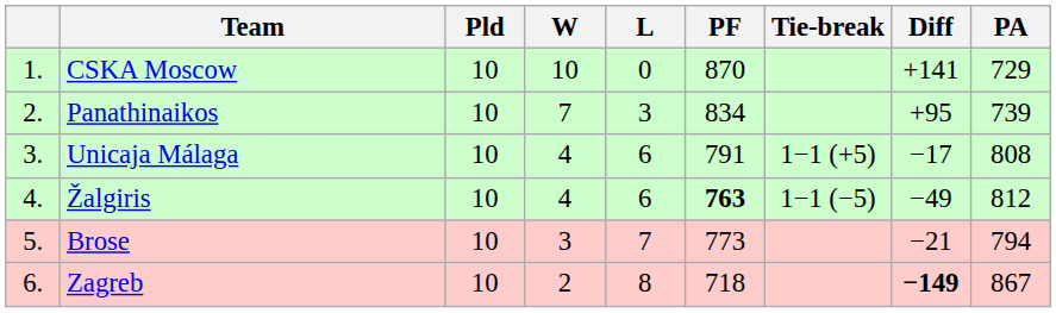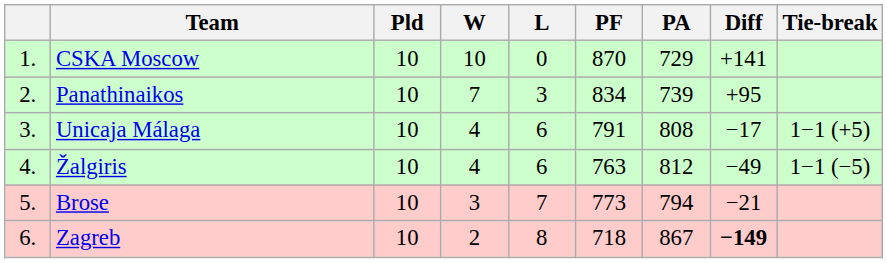columns swapped: PA <-> Tie-break
Žalgiris | PF: bold -> normal
